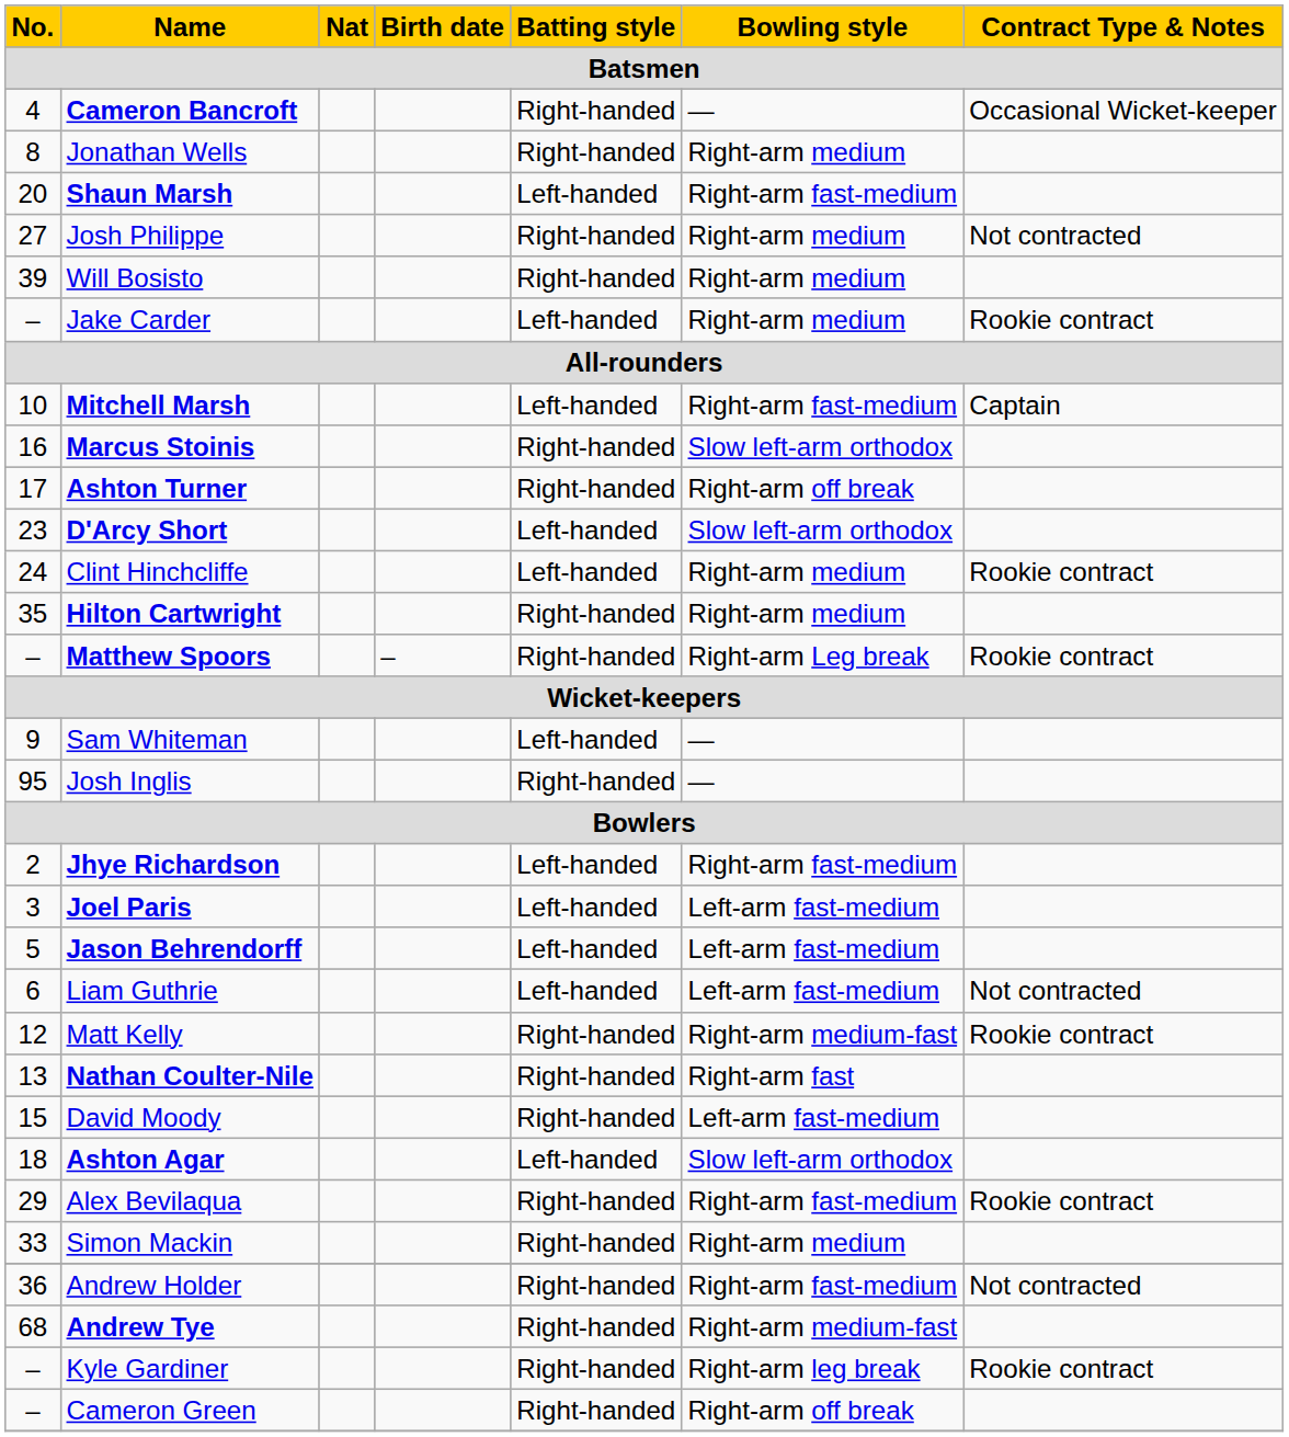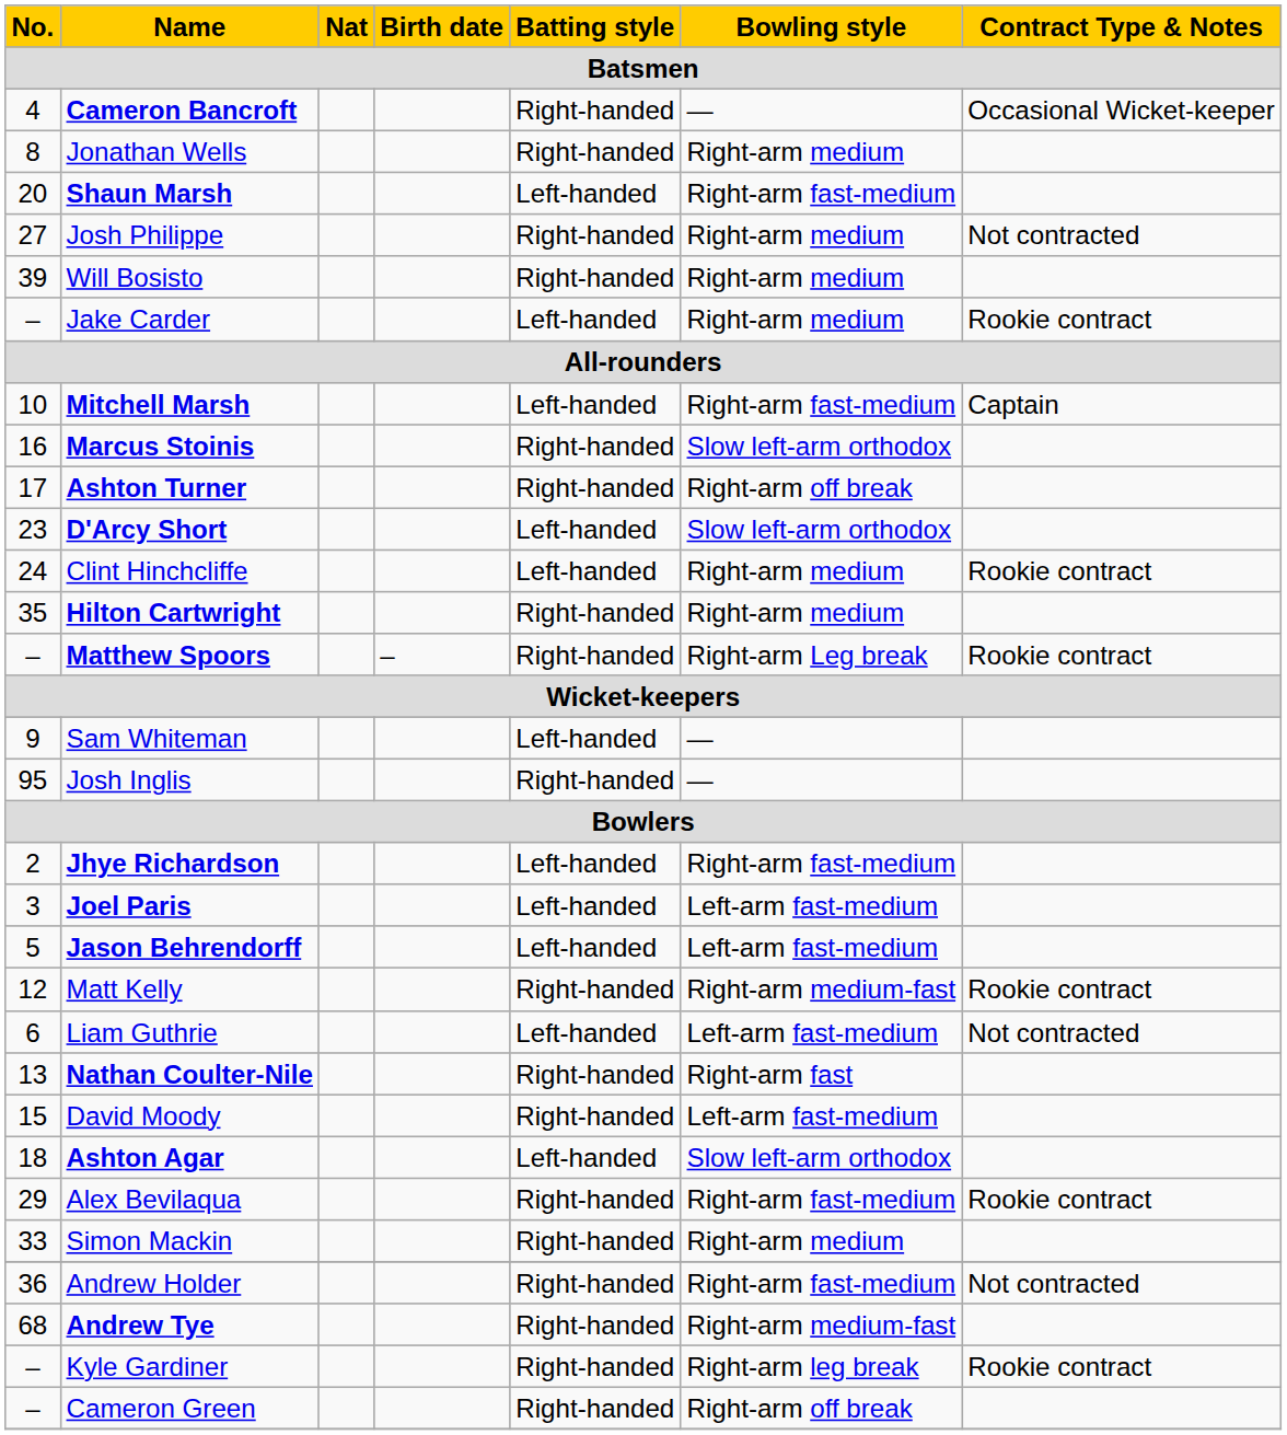rows swapped: Liam Guthrie <-> Matt Kelly
